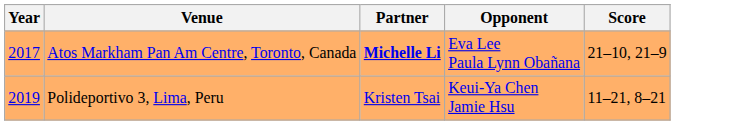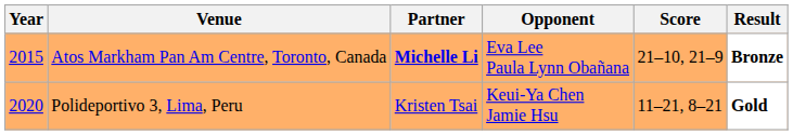+ column: Result | Bronze | Gold
Atos Markham Pan Am Centre, Toronto, Canada | Year: 2017 -> 2015
Polideportivo 3, Lima, Peru | Year: 2019 -> 2020
